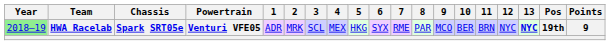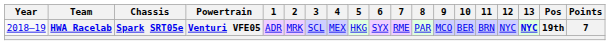HWA Racelab | Year: lightgreen background -> no background
HWA Racelab | Points: 9 -> 7
